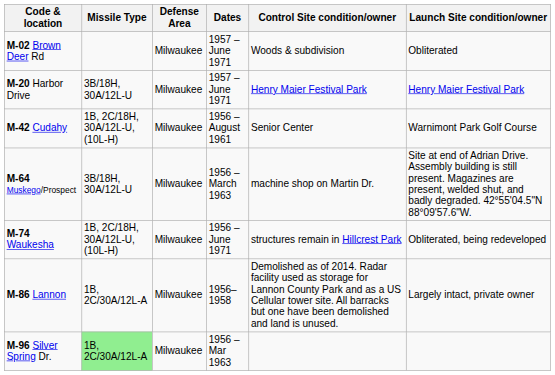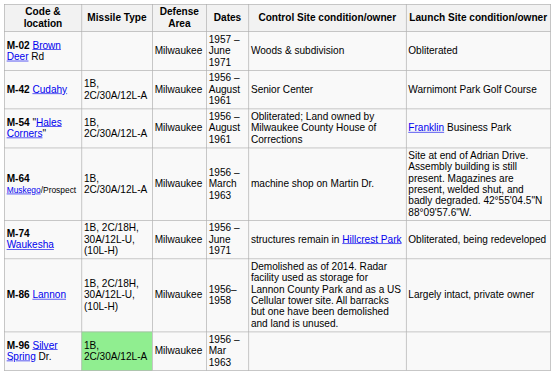- row: M-20 Harbor Drive | 3B/18H, 30A/12L-U | Milwaukee | 1957 – June 1971 | Henry Maier Festival Park | Henry Maier Festival Park
M-42 Cudahy | Missile Type: 1B, 2C/18H, 30A/12L-U, (10L-H) -> 1B, 2C/30A/12L-A
+ row: M-54 "Hales Corners" | 1B, 2C/30A/12L-A | Milwaukee | 1956 – August 1961 | Obliterated; Land owned by Milwaukee County House of Corrections | Franklin Business Park
M-64 Muskego/Prospect | Missile Type: 3B/18H, 30A/12L-U -> 1B, 2C/30A/12L-A
M-86 Lannon | Missile Type: 1B, 2C/30A/12L-A -> 1B, 2C/18H, 30A/12L-U, (10L-H)
